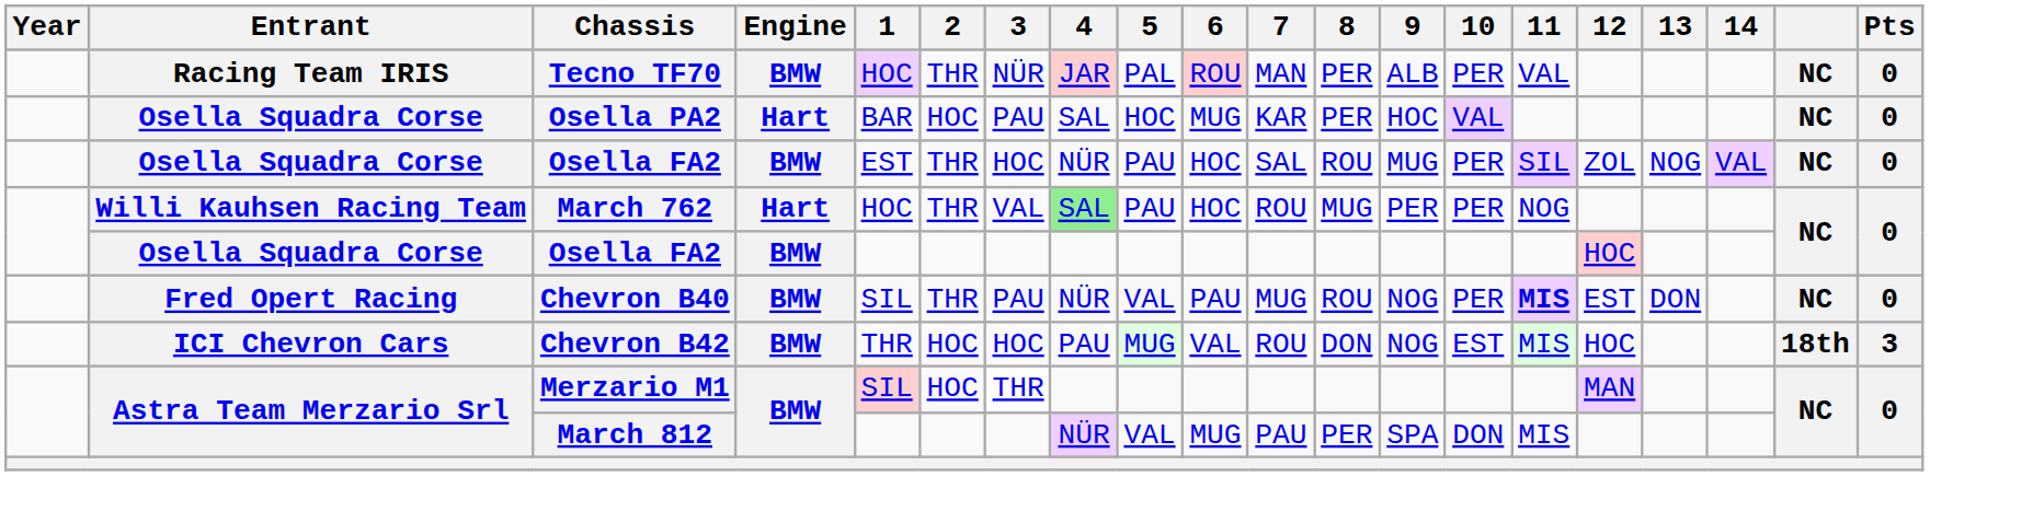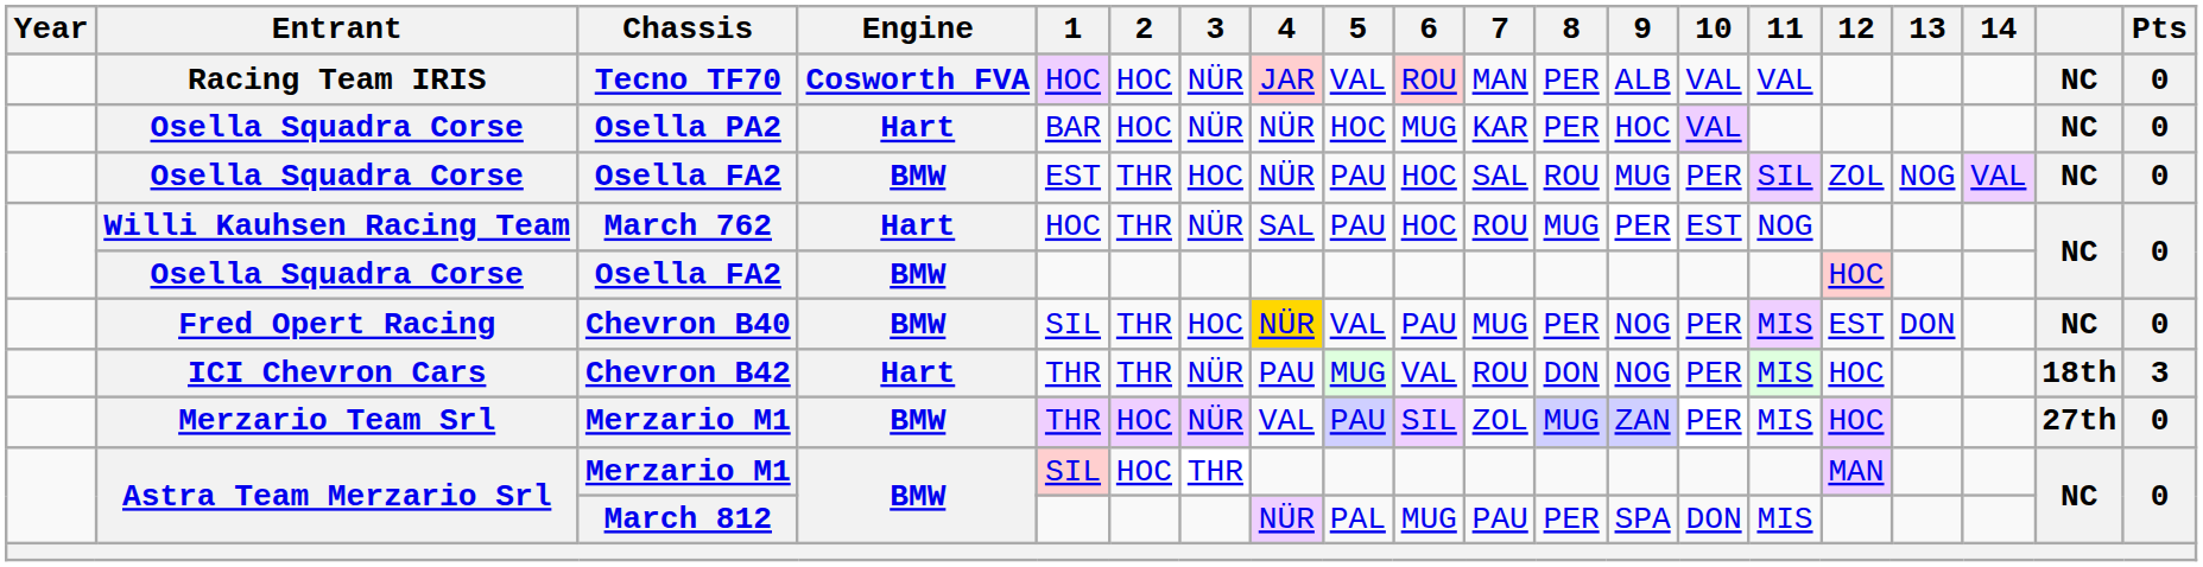Tecno TF70 | Engine: BMW -> Cosworth FVA
Tecno TF70 | 2: THR -> HOC
Tecno TF70 | 5: PAL -> VAL
Tecno TF70 | 10: PER -> VAL
Osella PA2 | 3: PAU -> NÜR
Osella PA2 | 4: SAL -> NÜR
March 762 | 3: VAL -> NÜR
March 762 | 4: lightgreen background -> no background
March 762 | 10: PER -> EST
Chevron B40 | 3: PAU -> HOC
Chevron B40 | 4: no background -> gold background
Chevron B40 | 8: ROU -> PER
Chevron B40 | 11: bold -> normal
Chevron B42 | Engine: BMW -> Hart
Chevron B42 | 2: HOC -> THR
Chevron B42 | 3: HOC -> NÜR
Chevron B42 | 10: EST -> PER
+ row: Merzario Team Srl | Merzario M1 | BMW | THR | HOC | NÜR | VAL | PAU | SIL | ZOL | MUG | ZAN | PER | MIS | HOC | 27th | 0
March 812 | 5: VAL -> PAL
